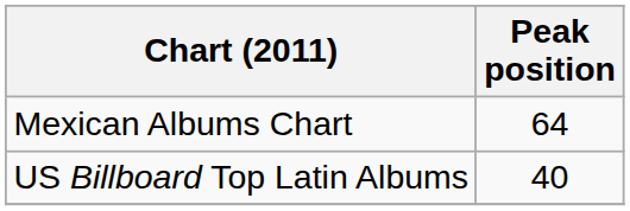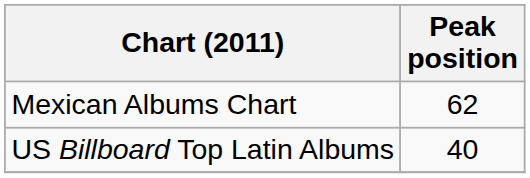Mexican Albums Chart | Peak position: 64 -> 62
